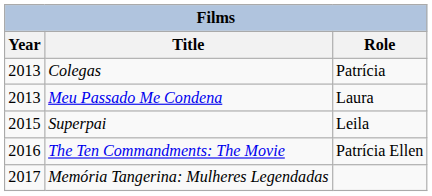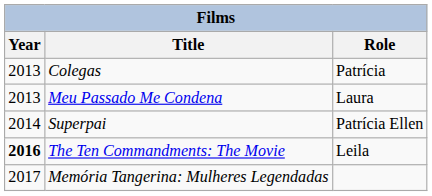Superpai | Year: 2015 -> 2014
Superpai | Role: Leila -> Patrícia Ellen
The Ten Commandments: The Movie | Year: normal -> bold
The Ten Commandments: The Movie | Role: Patrícia Ellen -> Leila
